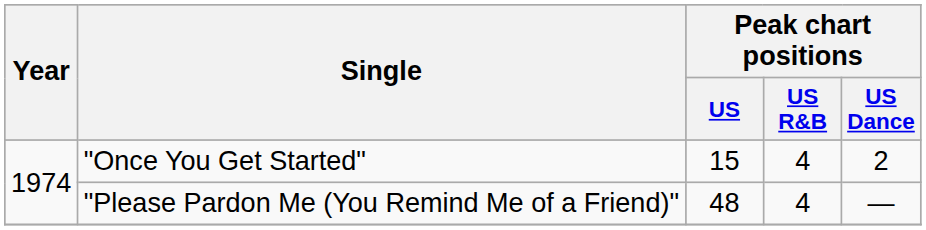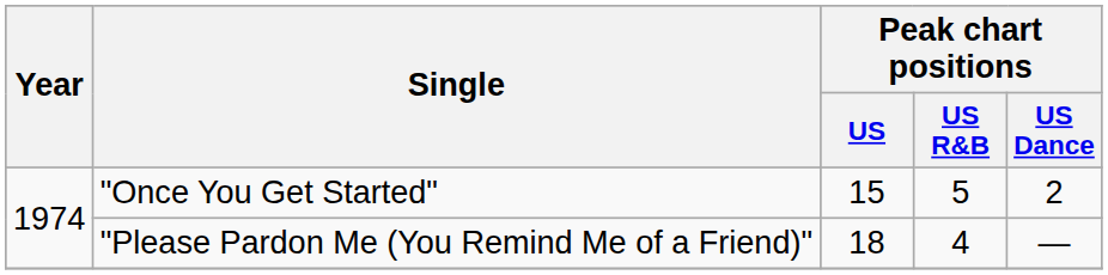"Once You Get Started" | Peak chart positions / US R&B: 4 -> 5
"Please Pardon Me (You Remind Me of a Friend)" | Peak chart positions / US: 48 -> 18
